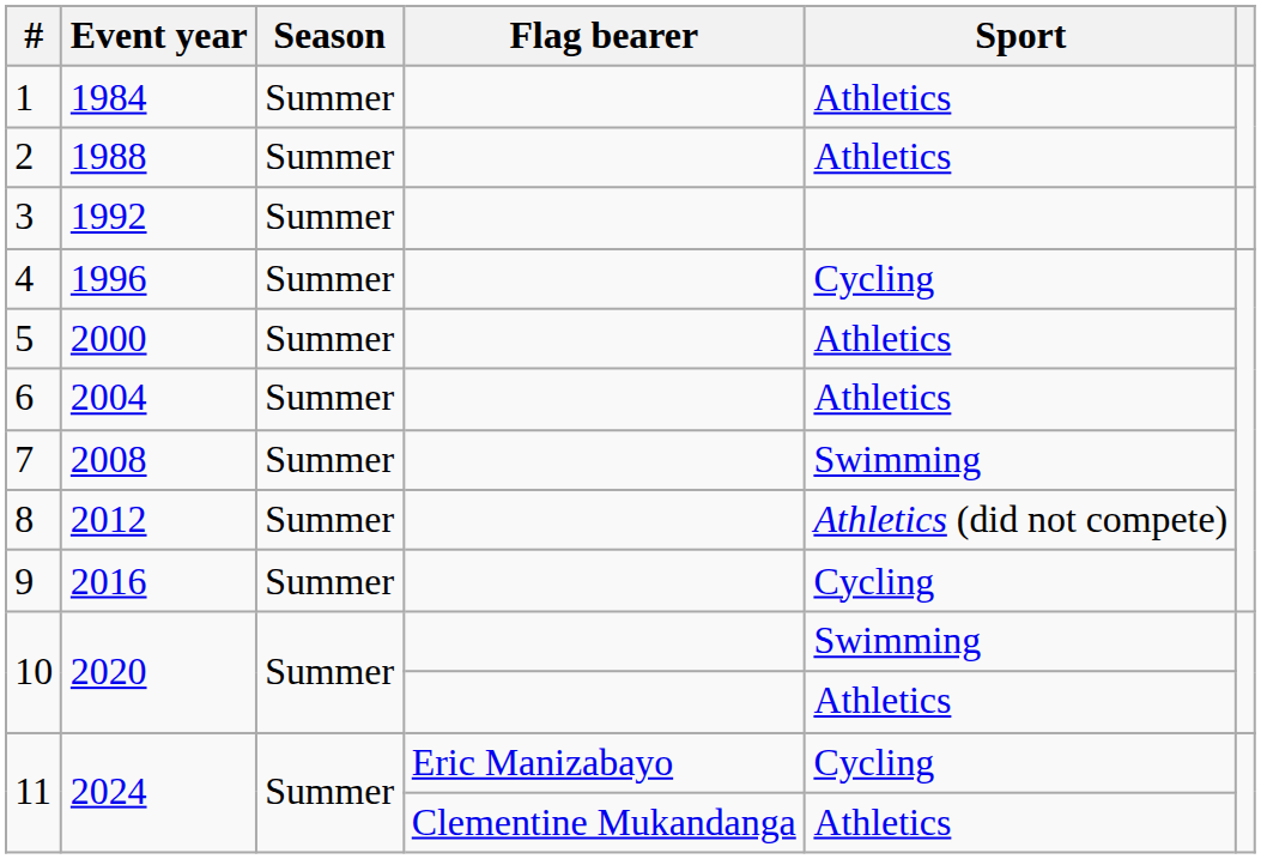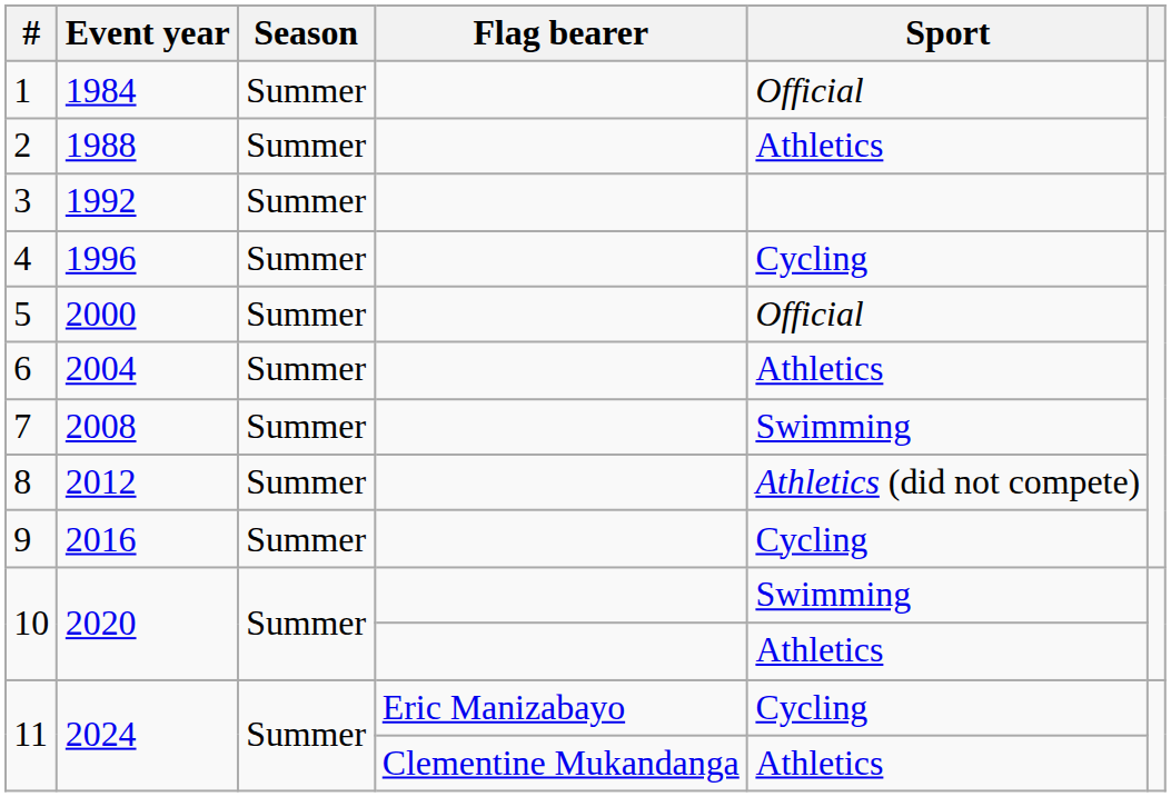1 | Sport: Athletics -> Official
5 | Sport: Athletics -> Official
